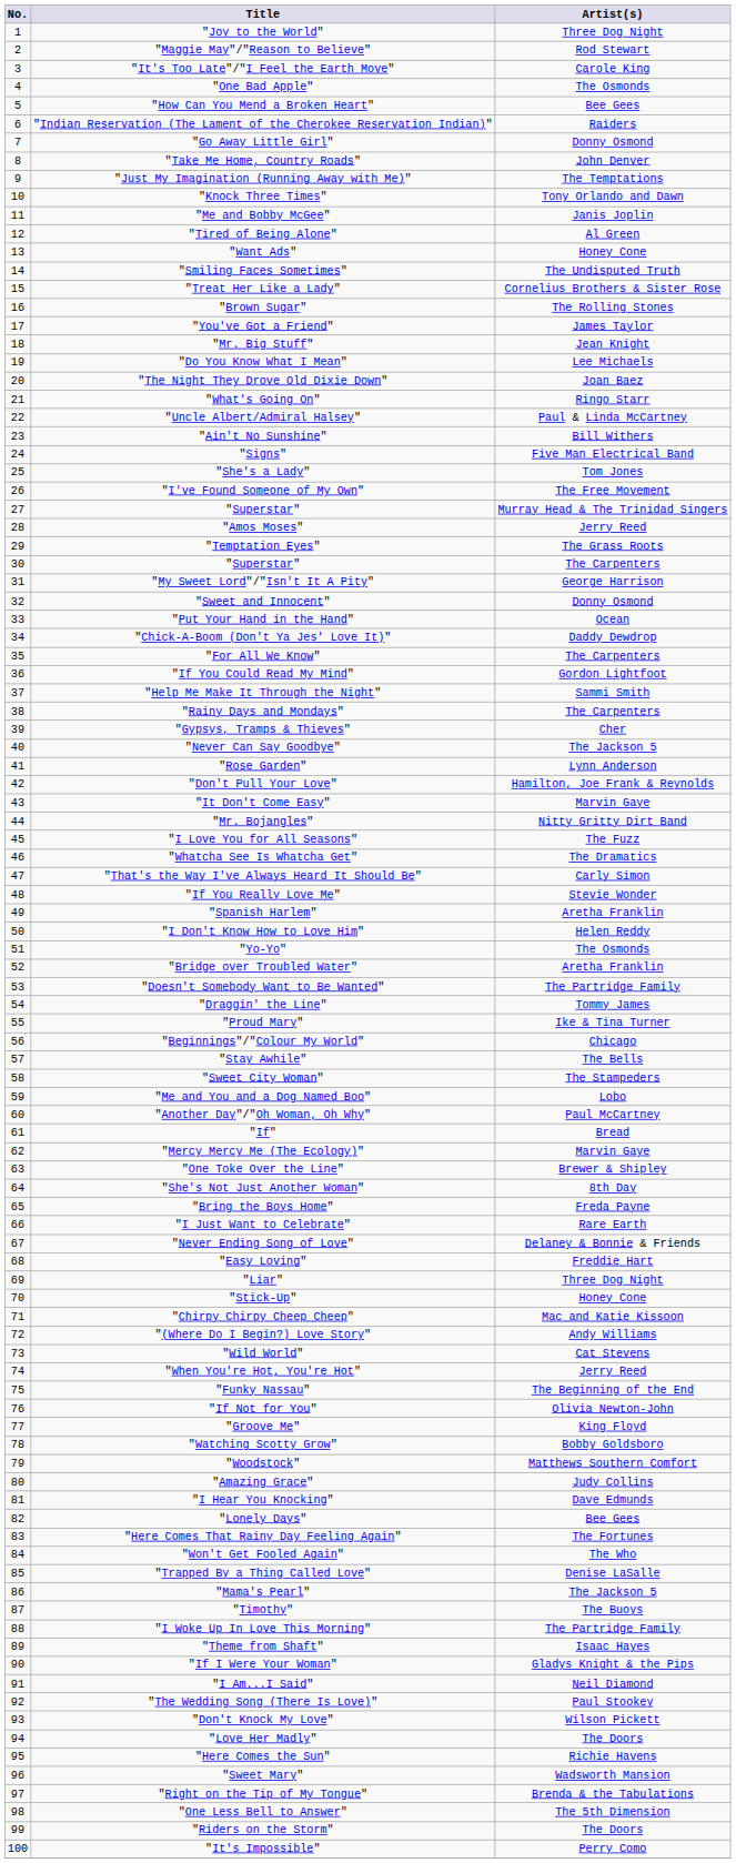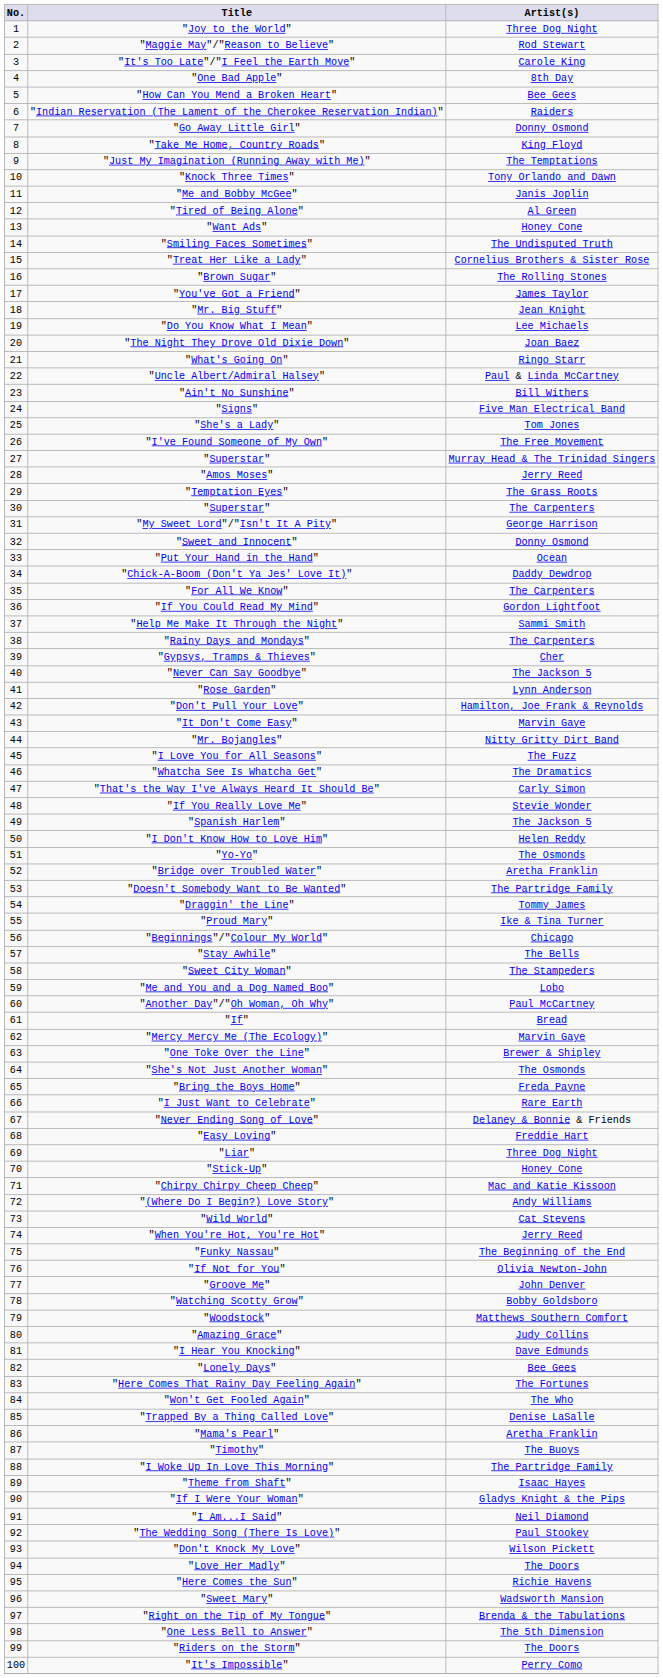"One Bad Apple" | Artist(s): The Osmonds -> 8th Day
"Take Me Home, Country Roads" | Artist(s): John Denver -> King Floyd
"Spanish Harlem" | Artist(s): Aretha Franklin -> The Jackson 5
"She's Not Just Another Woman" | Artist(s): 8th Day -> The Osmonds
"Groove Me" | Artist(s): King Floyd -> John Denver
"Mama's Pearl" | Artist(s): The Jackson 5 -> Aretha Franklin
